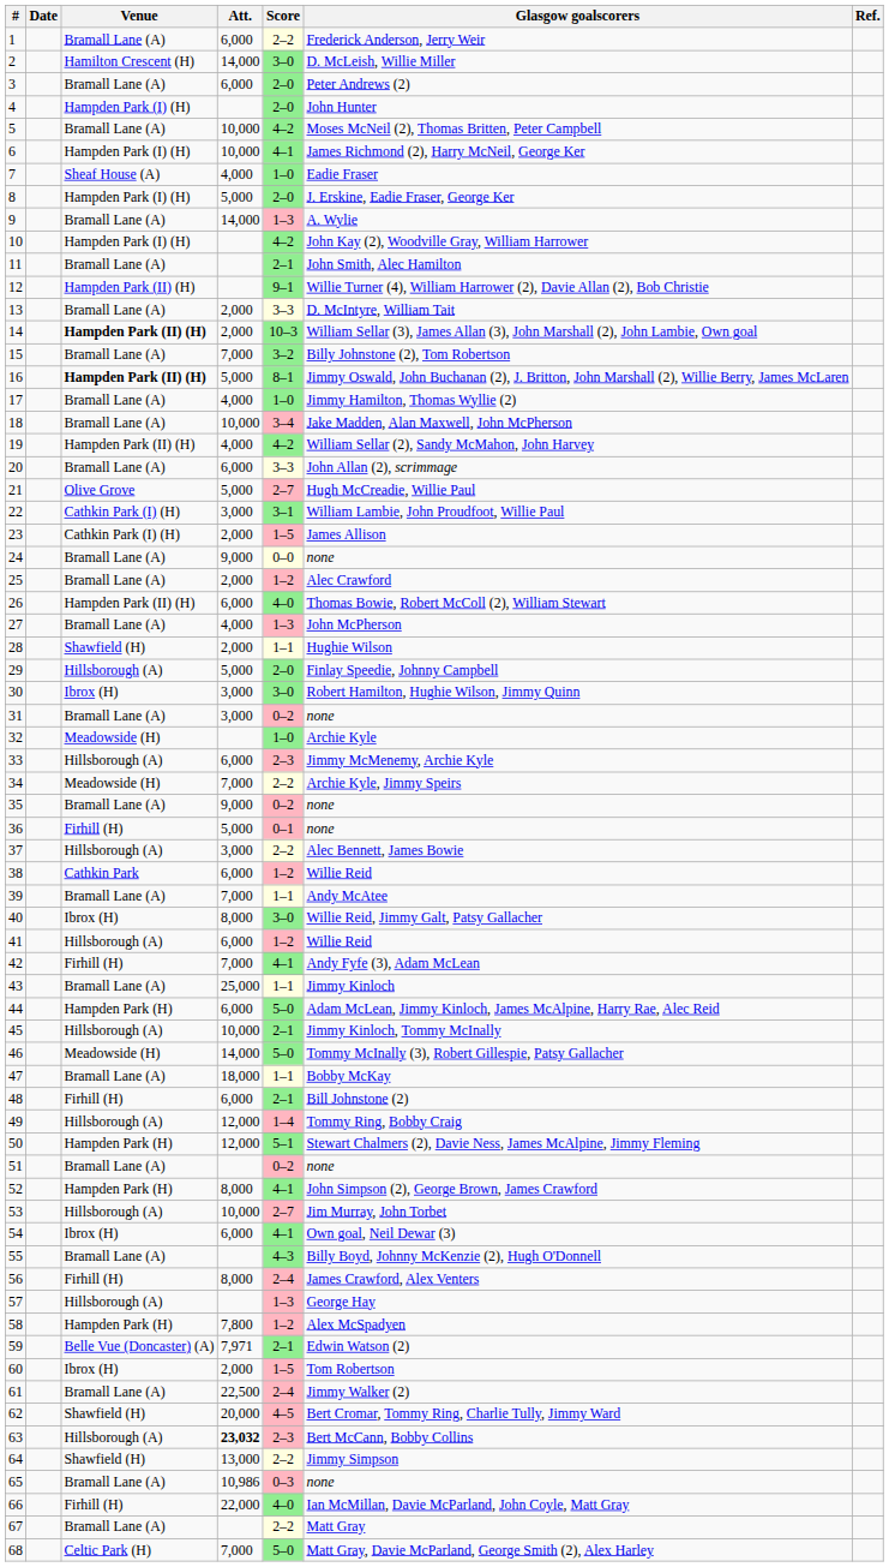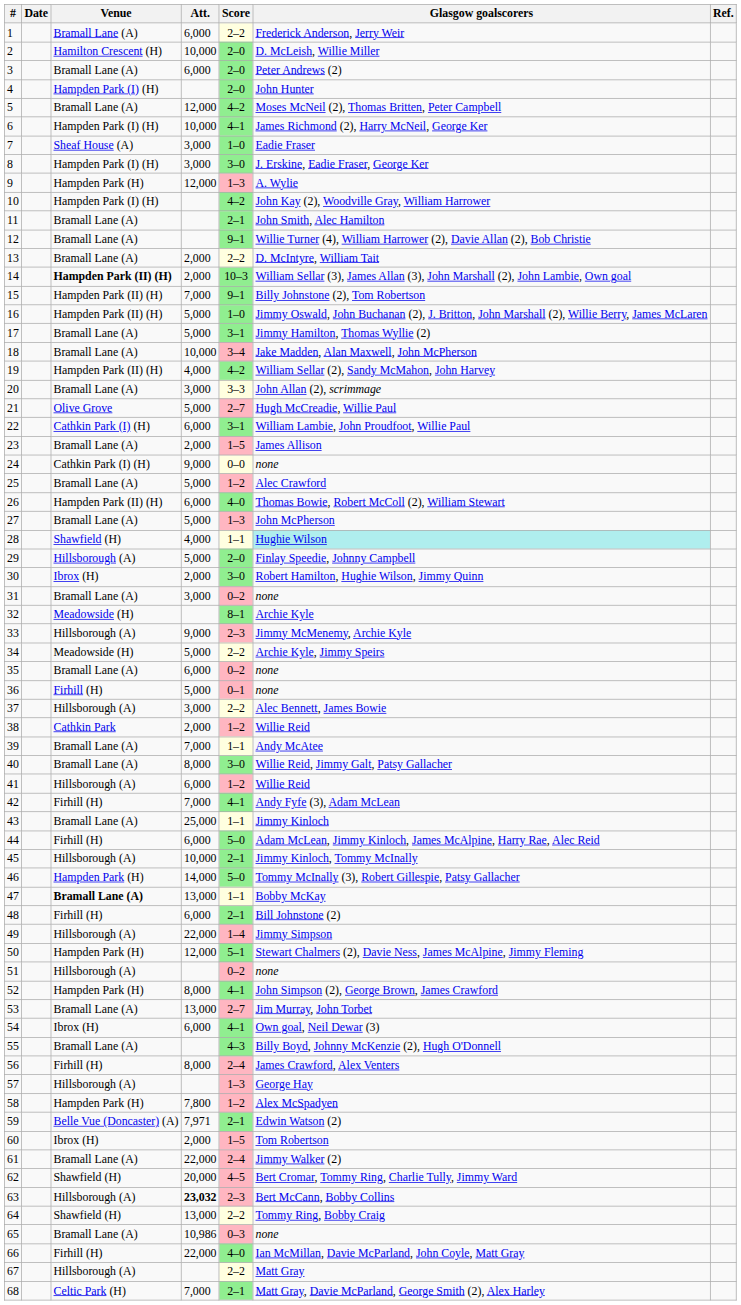2 | Att.: 14,000 -> 10,000
2 | Score: 3–0 -> 2–0
5 | Att.: 10,000 -> 12,000
7 | Att.: 4,000 -> 3,000
8 | Att.: 5,000 -> 3,000
8 | Score: 2–0 -> 3–0
9 | Venue: Bramall Lane (A) -> Hampden Park (H)
9 | Att.: 14,000 -> 12,000
12 | Venue: Hampden Park (II) (H) -> Bramall Lane (A)
13 | Score: 3–3 -> 2–2
15 | Venue: Bramall Lane (A) -> Hampden Park (II) (H)
15 | Score: 3–2 -> 9–1
16 | Venue: bold -> normal
16 | Score: 8–1 -> 1–0
17 | Att.: 4,000 -> 5,000
17 | Score: 1–0 -> 3–1
20 | Att.: 6,000 -> 3,000
22 | Att.: 3,000 -> 6,000
23 | Venue: Cathkin Park (I) (H) -> Bramall Lane (A)
24 | Venue: Bramall Lane (A) -> Cathkin Park (I) (H)
25 | Att.: 2,000 -> 5,000
27 | Att.: 4,000 -> 5,000
28 | Att.: 2,000 -> 4,000
28 | Glasgow goalscorers: no background -> paleturquoise background
30 | Att.: 3,000 -> 2,000
32 | Score: 1–0 -> 8–1
33 | Att.: 6,000 -> 9,000
34 | Att.: 7,000 -> 5,000
35 | Att.: 9,000 -> 6,000
38 | Att.: 6,000 -> 2,000
40 | Venue: Ibrox (H) -> Bramall Lane (A)
44 | Venue: Hampden Park (H) -> Firhill (H)
46 | Venue: Meadowside (H) -> Hampden Park (H)
47 | Venue: normal -> bold
47 | Att.: 18,000 -> 13,000
49 | Att.: 12,000 -> 22,000
49 | Glasgow goalscorers: Tommy Ring, Bobby Craig -> Jimmy Simpson
51 | Venue: Bramall Lane (A) -> Hillsborough (A)
53 | Venue: Hillsborough (A) -> Bramall Lane (A)
53 | Att.: 10,000 -> 13,000
61 | Att.: 22,500 -> 22,000
64 | Glasgow goalscorers: Jimmy Simpson -> Tommy Ring, Bobby Craig
67 | Venue: Bramall Lane (A) -> Hillsborough (A)
68 | Score: 5–0 -> 2–1
